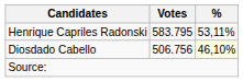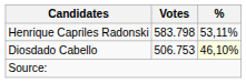Henrique Capriles Radonski | Votes: 583.795 -> 583.798
Diosdado Cabello | Votes: 506.756 -> 506.753
